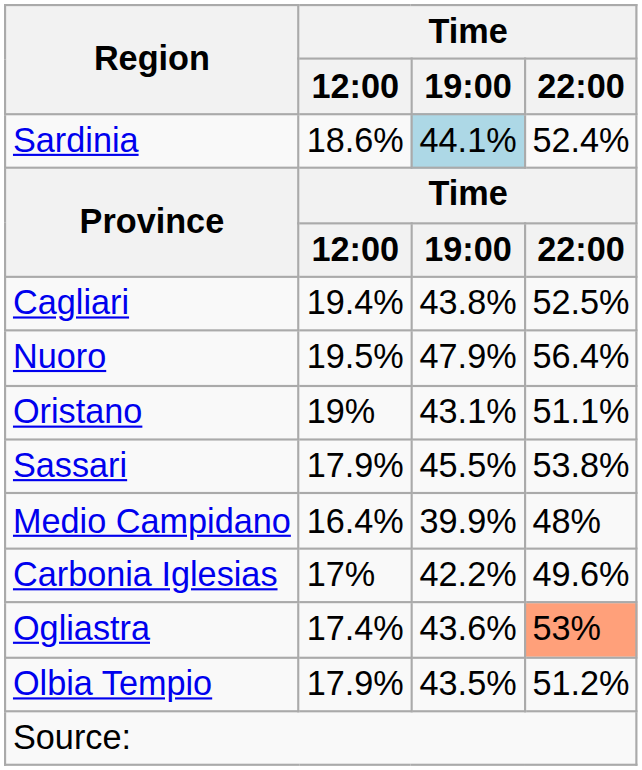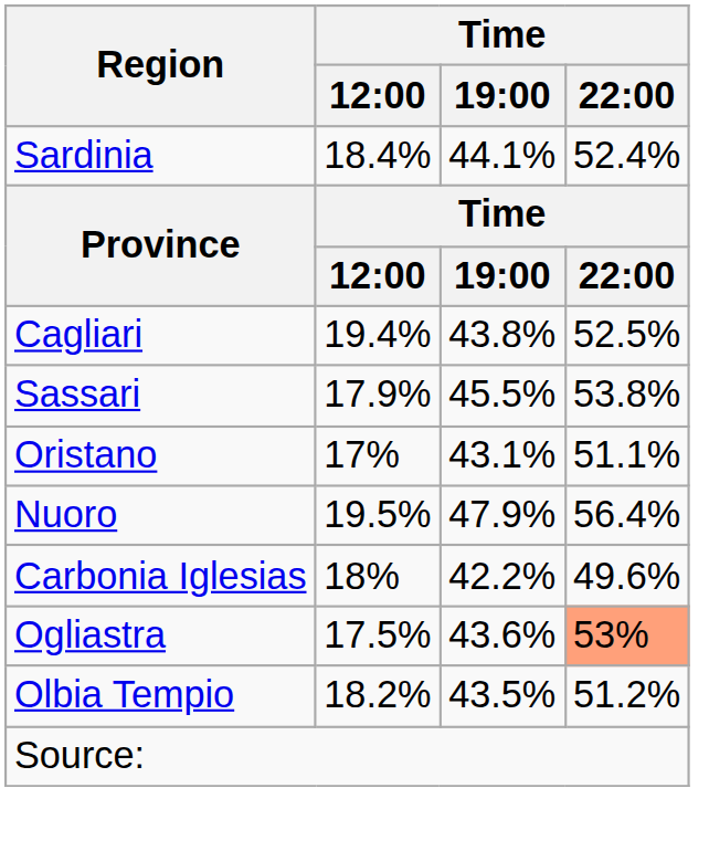Sardinia | Time / 12:00: 18.6% -> 18.4%
Sardinia | Time / 19:00: lightblue background -> no background
rows swapped: Nuoro <-> Sassari
Oristano | Time / 12:00: 19% -> 17%
- row: Medio Campidano | 16.4% | 39.9% | 48%
Carbonia Iglesias | Time / 12:00: 17% -> 18%
Ogliastra | Time / 12:00: 17.4% -> 17.5%
Olbia Tempio | Time / 12:00: 17.9% -> 18.2%
